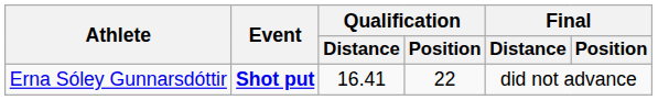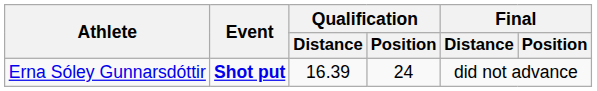Erna Sóley Gunnarsdóttir | Qualification / Distance: 16.41 -> 16.39
Erna Sóley Gunnarsdóttir | Qualification / Position: 22 -> 24
